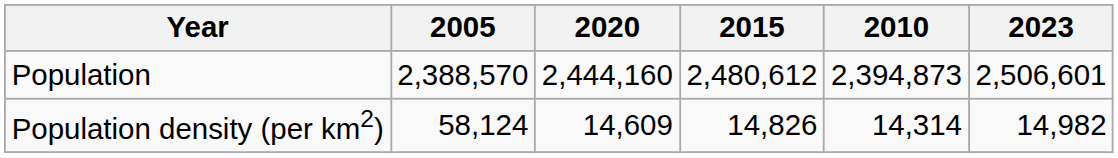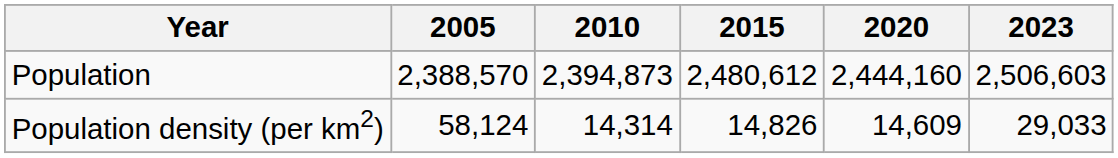columns swapped: 2010 <-> 2020
Population | 2023: 2,506,601 -> 2,506,603
Population density (per km2) | 2023: 14,982 -> 29,033
